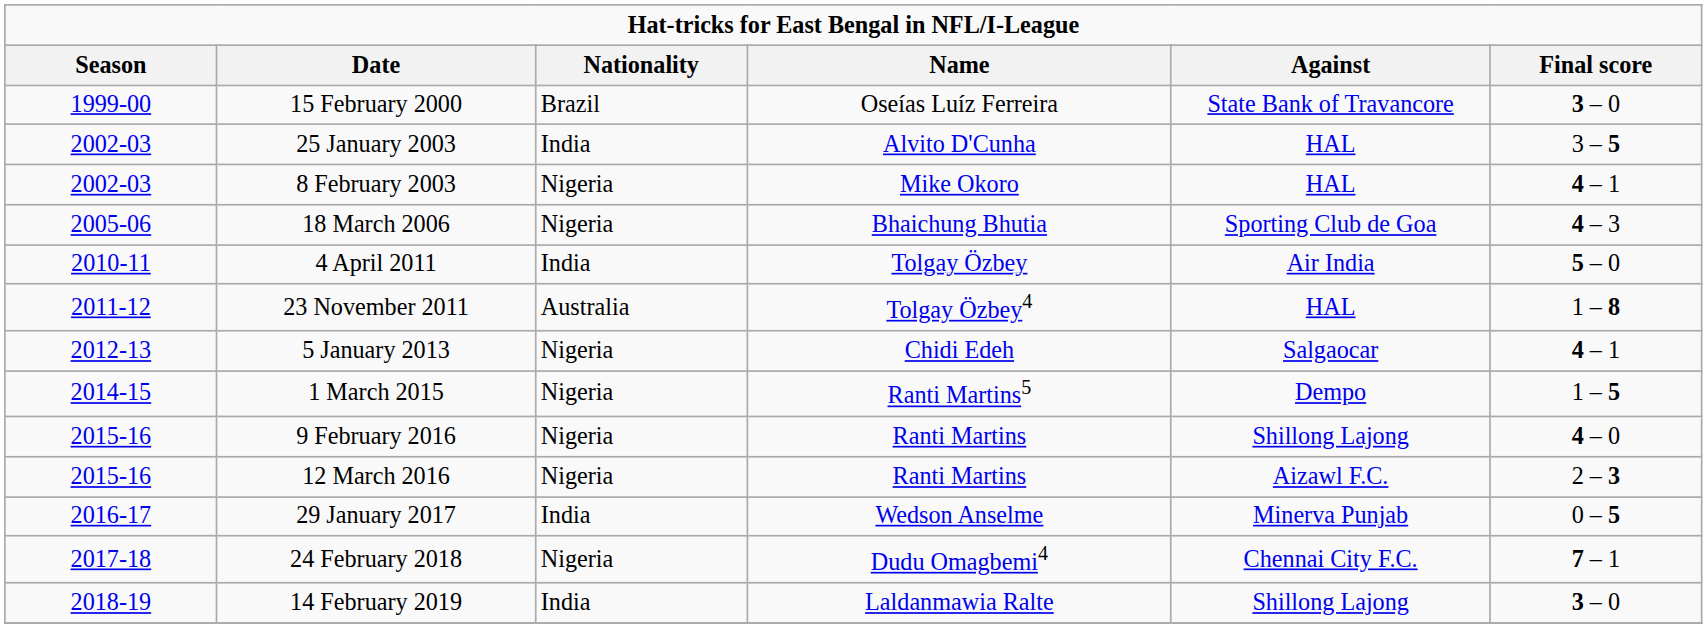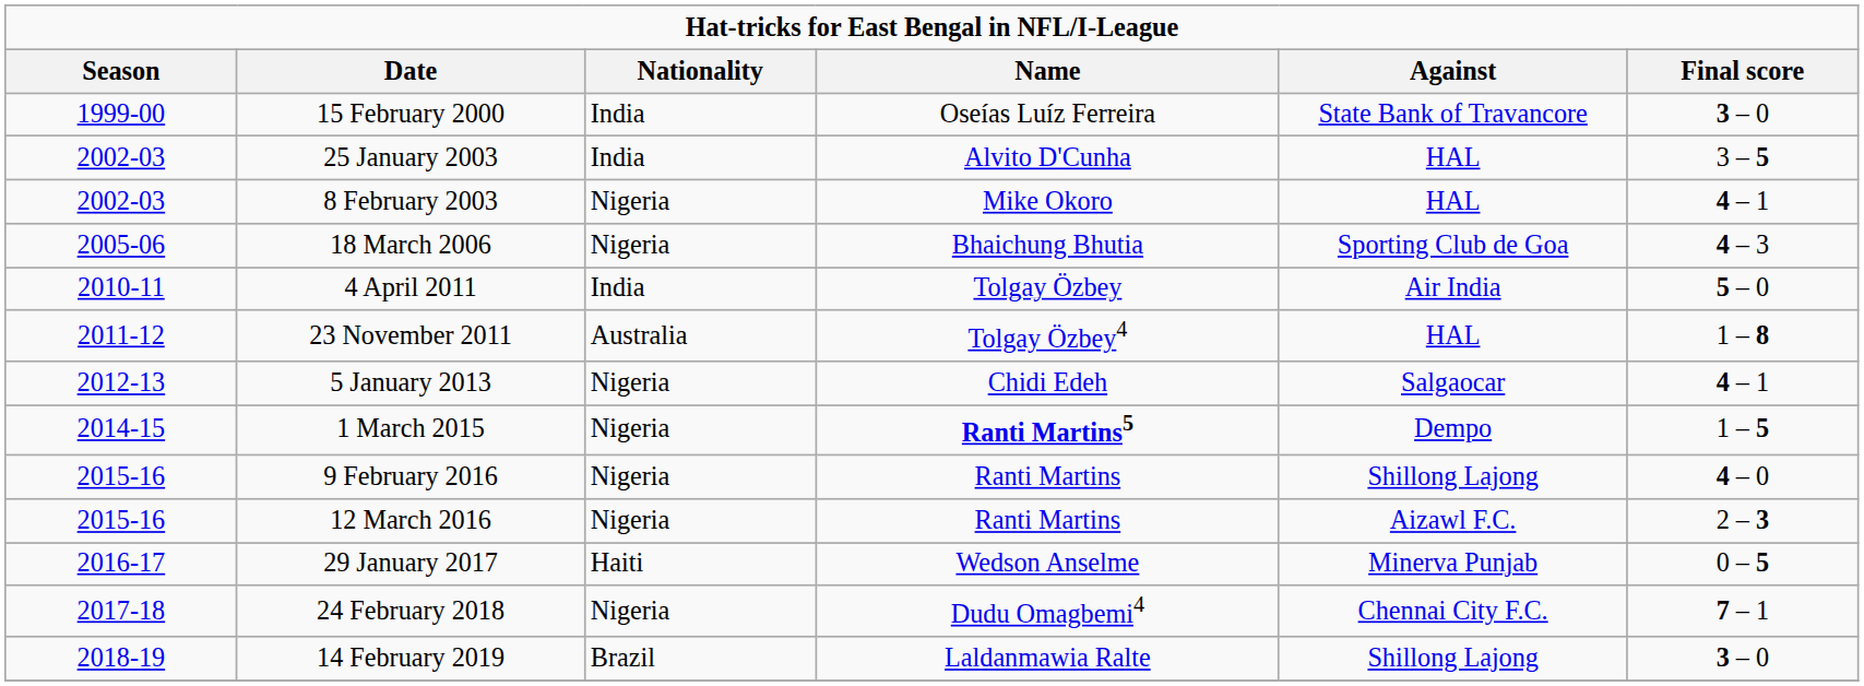15 February 2000 | Nationality: Brazil -> India
1 March 2015 | Name: normal -> bold
29 January 2017 | Nationality: India -> Haiti
14 February 2019 | Nationality: India -> Brazil
